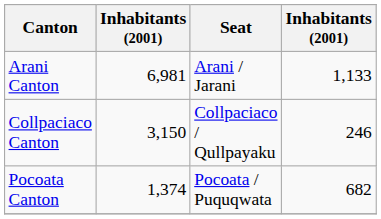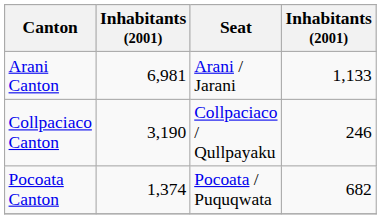Collpaciaco Canton | column 2: 3,150 -> 3,190
